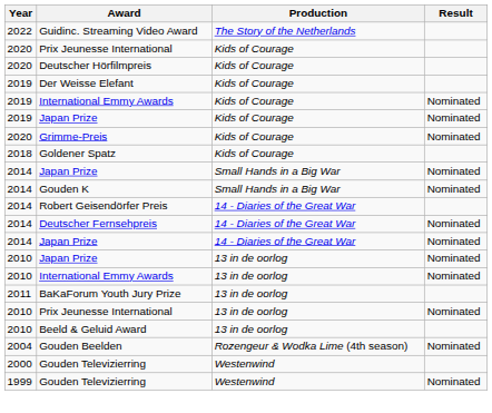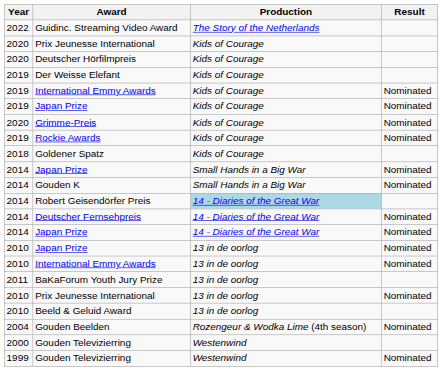+ row: 2019 | Rockie Awards | Kids of Courage | Nominated
Robert Geisendörfer Preis | Production: no background -> lightblue background
